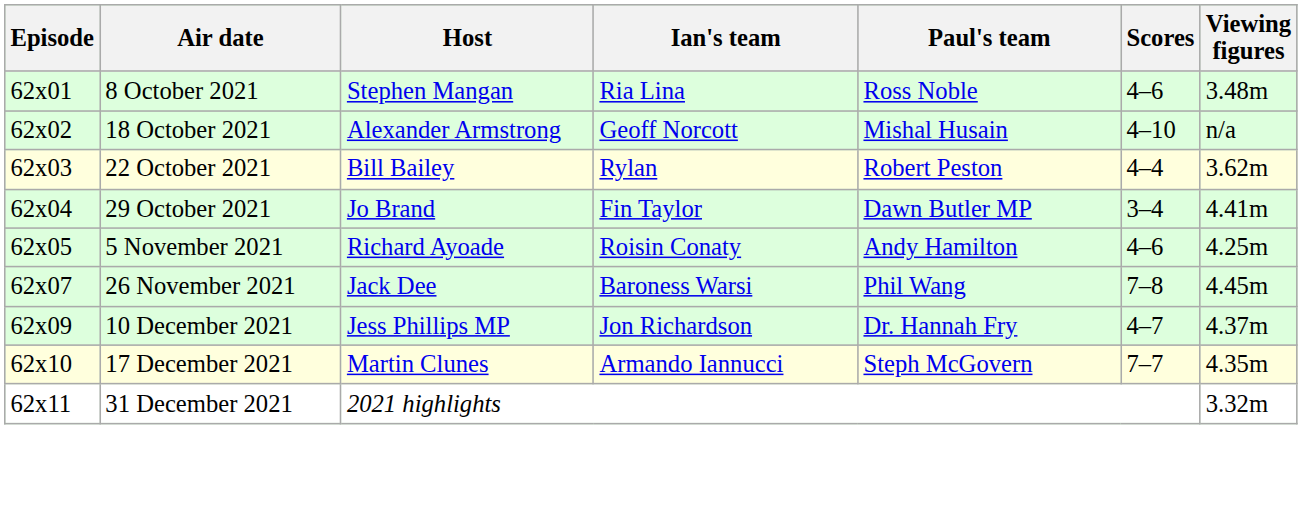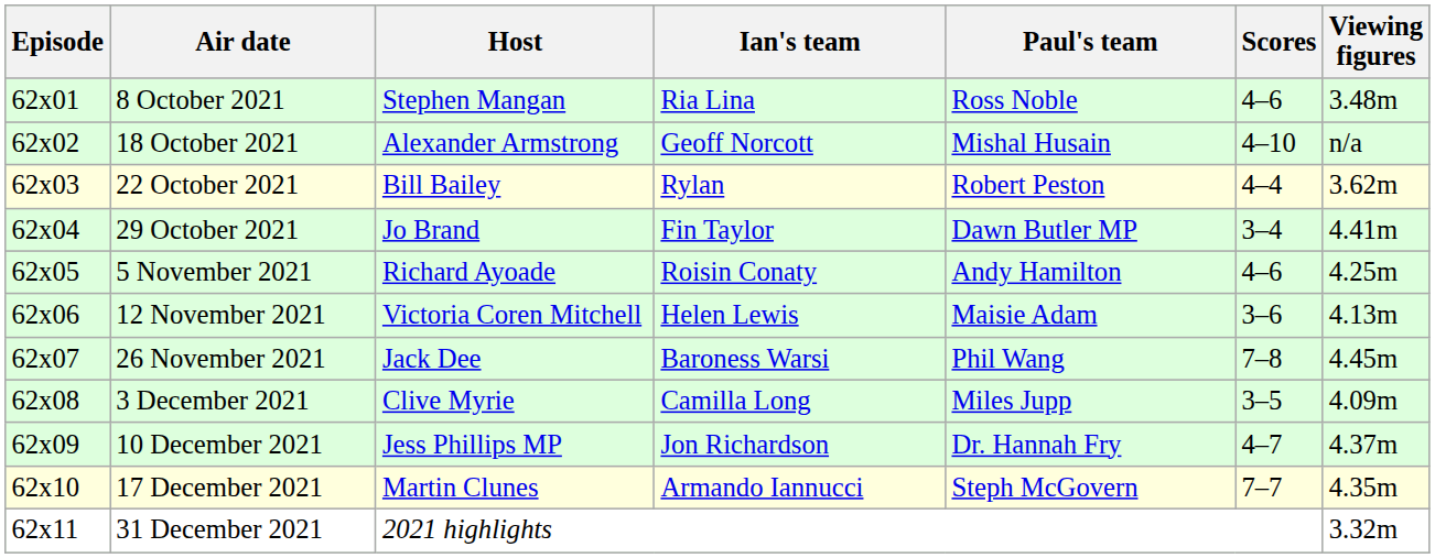+ row: 62x06 | 12 November 2021 | Victoria Coren Mitchell | Helen Lewis | Maisie Adam | 3–6 | 4.13m
+ row: 62x08 | 3 December 2021 | Clive Myrie | Camilla Long | Miles Jupp | 3–5 | 4.09m
